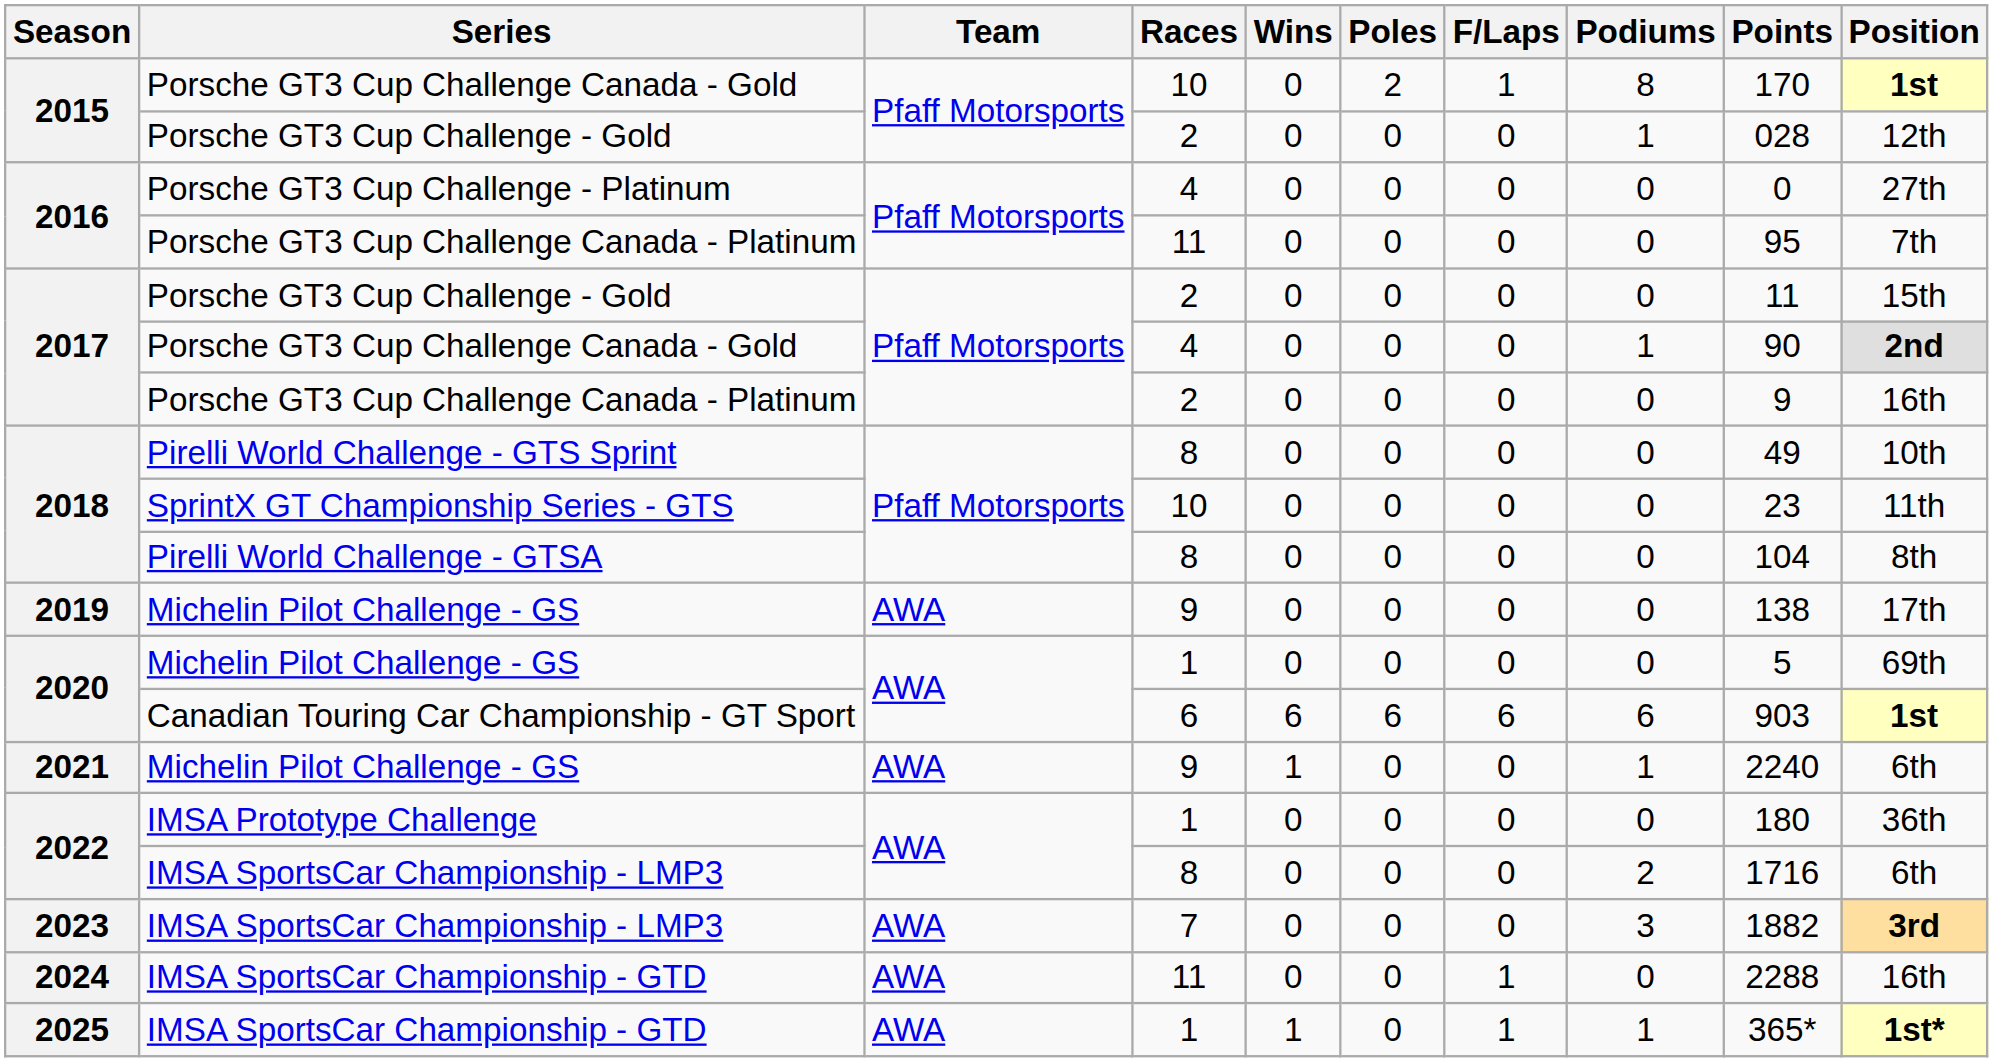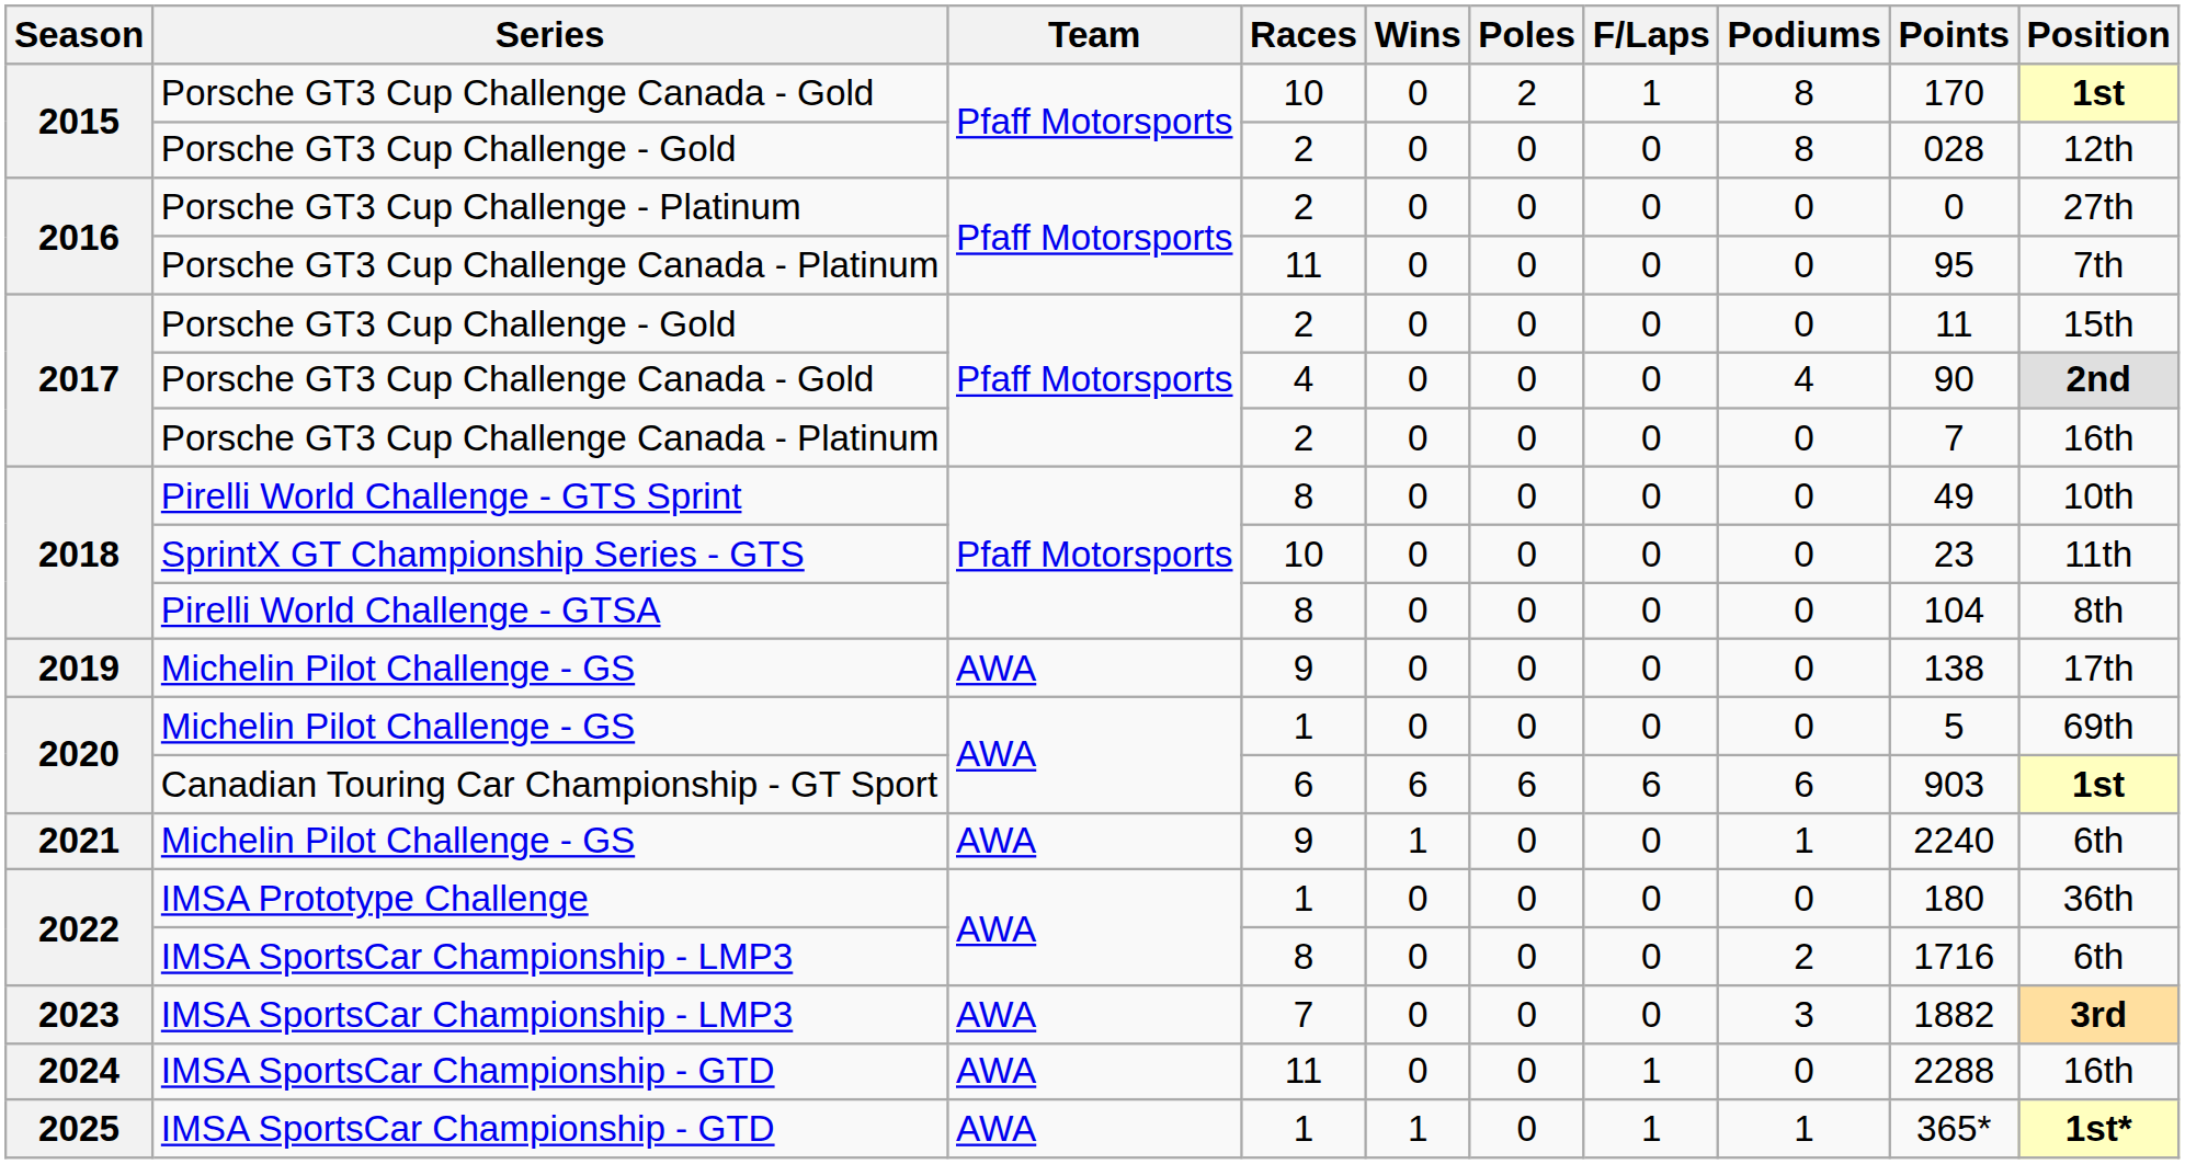2015 / Porsche GT3 Cup Challenge - Gold | Podiums: 1 -> 8
Porsche GT3 Cup Challenge - Platinum | Races: 4 -> 2
2017 / Porsche GT3 Cup Challenge Canada - Gold | Podiums: 1 -> 4
2017 / Porsche GT3 Cup Challenge Canada - Platinum | Points: 9 -> 7
